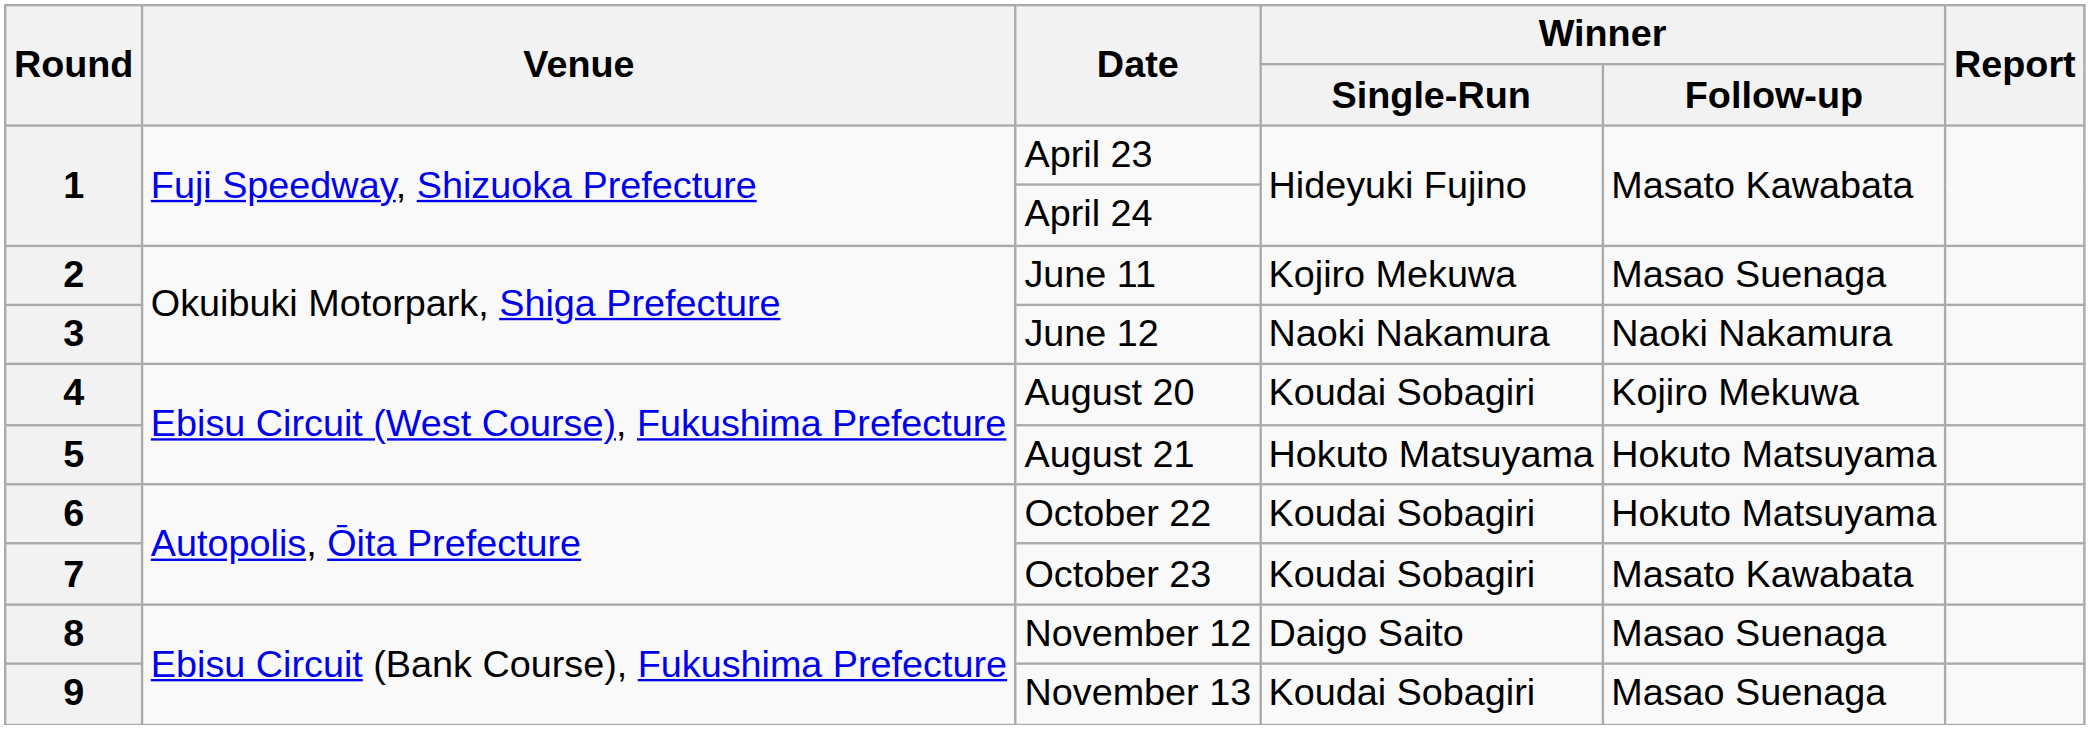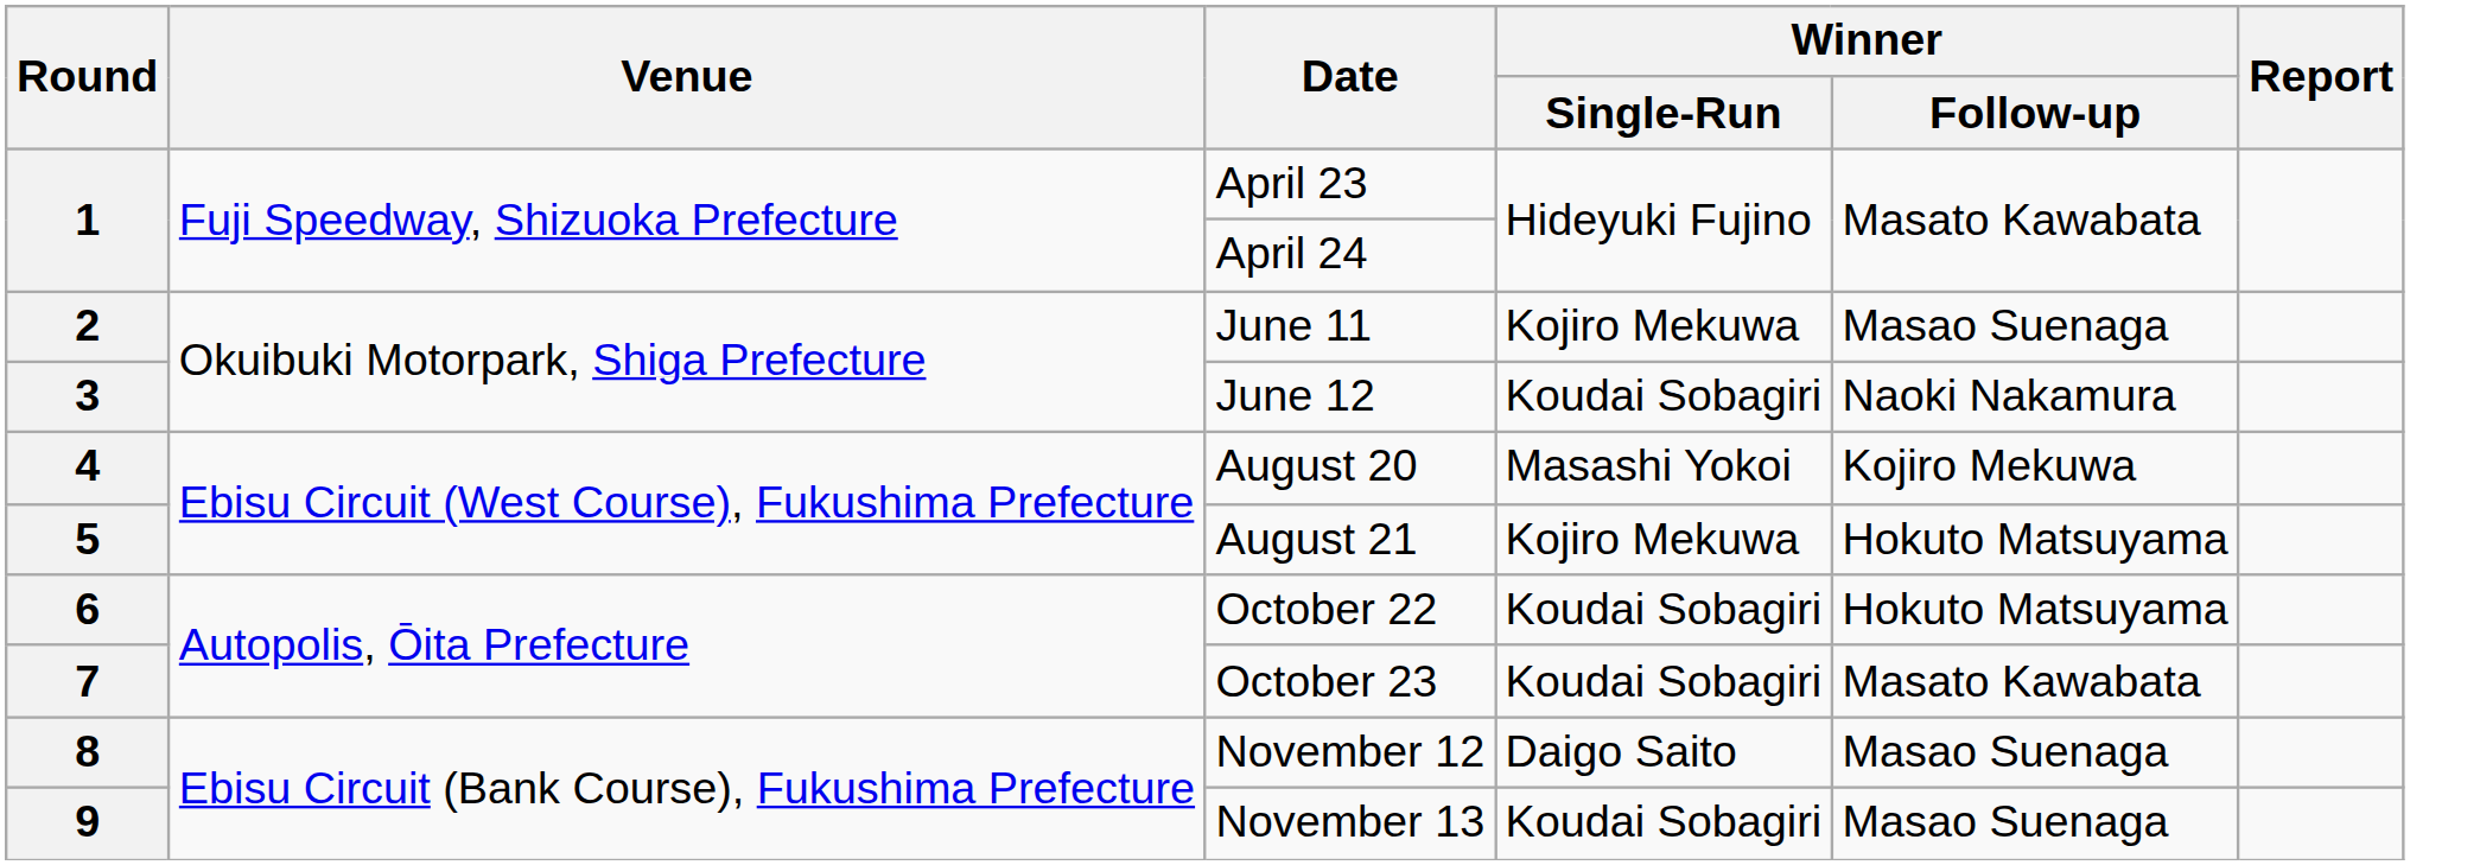3 | Winner / Single-Run: Naoki Nakamura -> Koudai Sobagiri
4 | Winner / Single-Run: Koudai Sobagiri -> Masashi Yokoi
5 | Winner / Single-Run: Hokuto Matsuyama -> Kojiro Mekuwa
